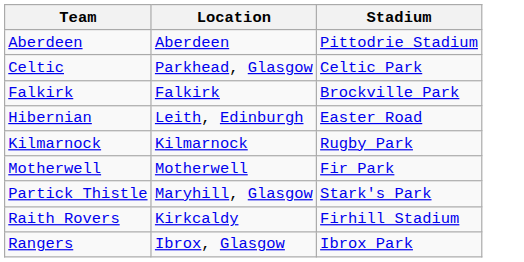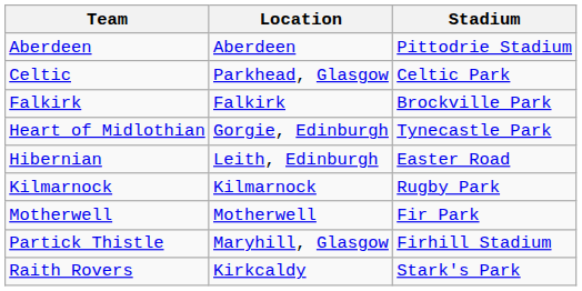+ row: Heart of Midlothian | Gorgie, Edinburgh | Tynecastle Park
Partick Thistle | Stadium: Stark's Park -> Firhill Stadium
Raith Rovers | Stadium: Firhill Stadium -> Stark's Park
- row: Rangers | Ibrox, Glasgow | Ibrox Park
